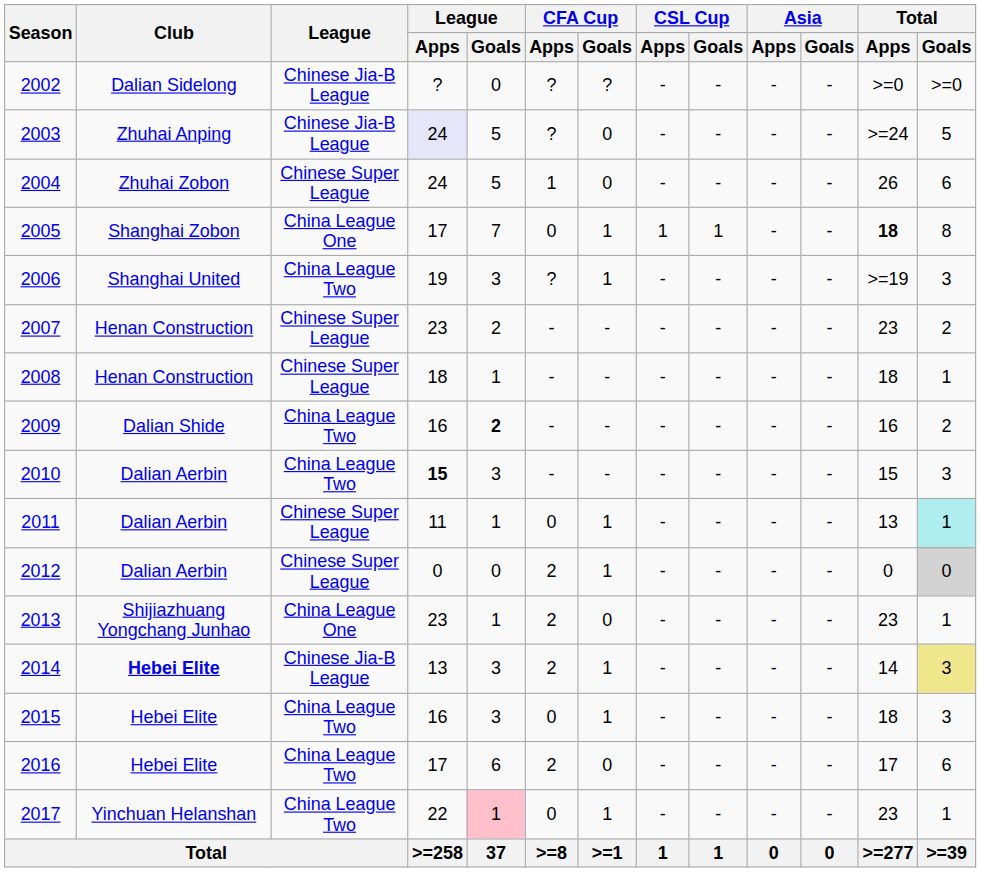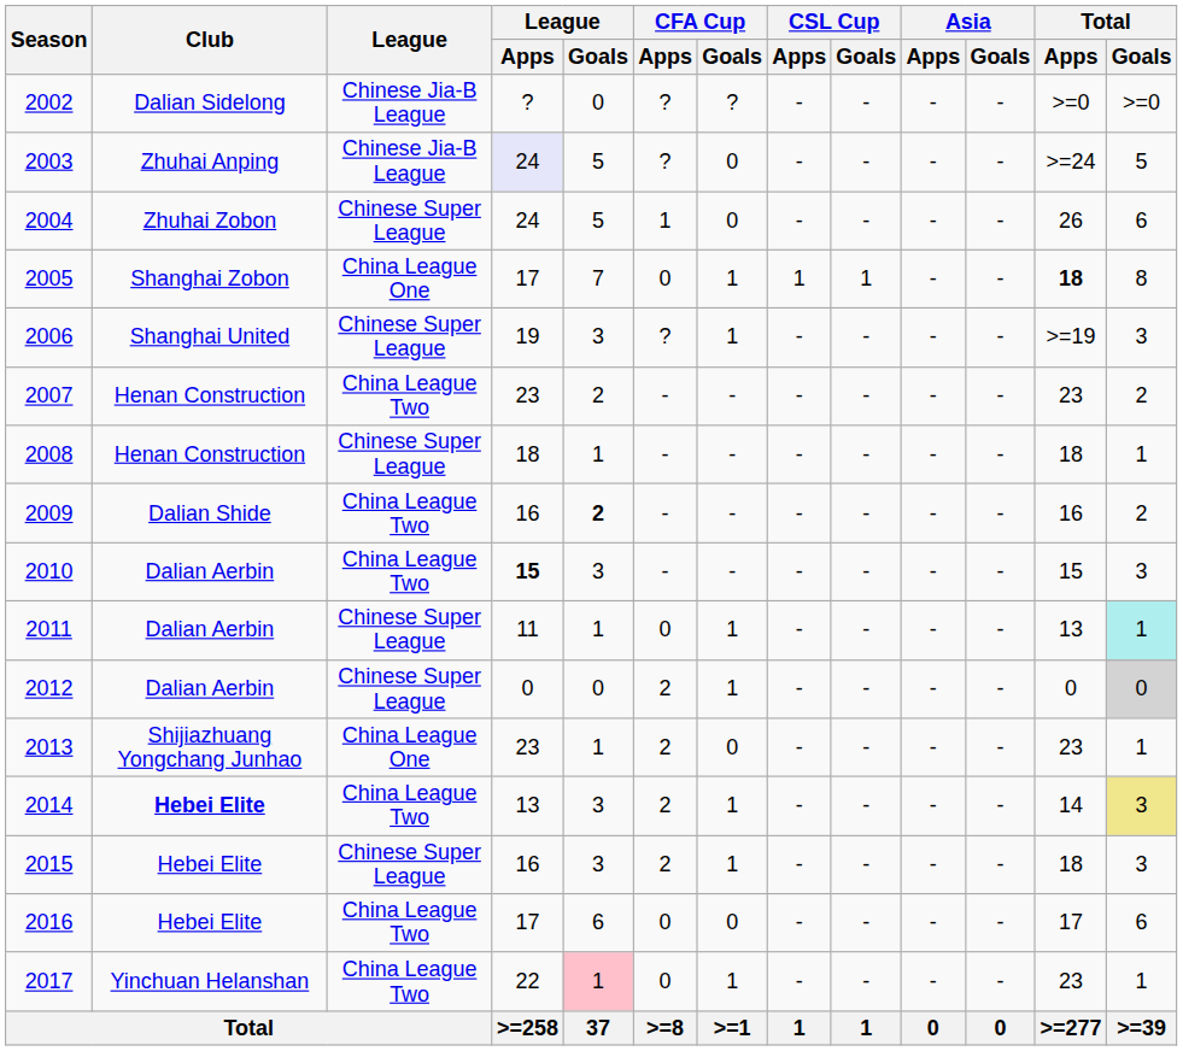2006 | League: China League Two -> Chinese Super League
2007 | League: Chinese Super League -> China League Two
2014 | League: Chinese Jia-B League -> China League Two
2015 | League: China League Two -> Chinese Super League
2015 | CFA Cup / Apps: 0 -> 2
2016 | CFA Cup / Apps: 2 -> 0
